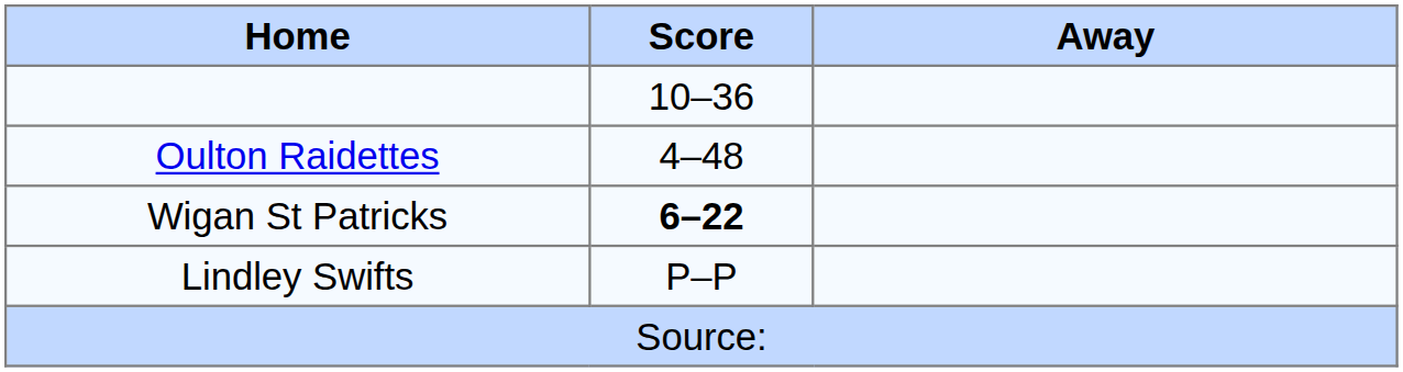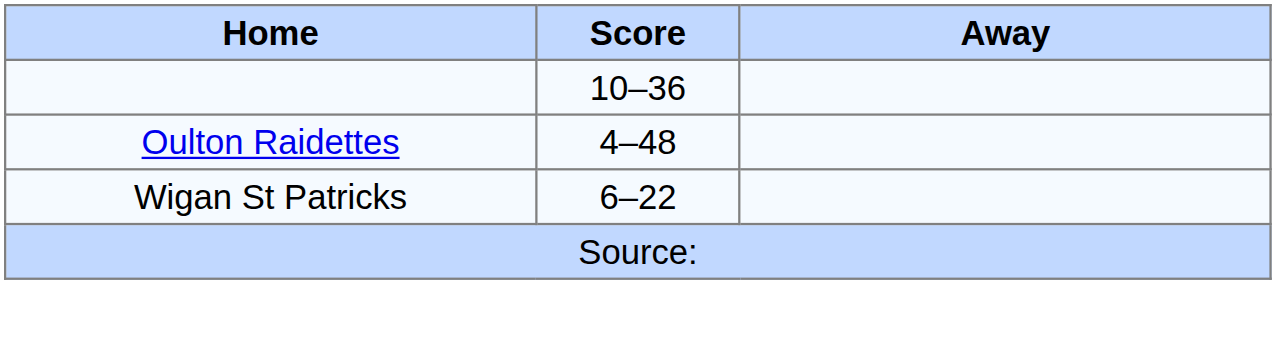Wigan St Patricks | Score: bold -> normal
- row: Lindley Swifts | P–P
